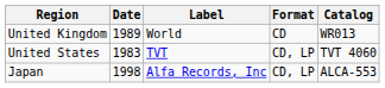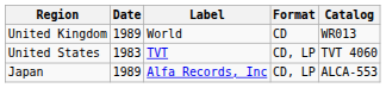Japan | Date: 1998 -> 1989
